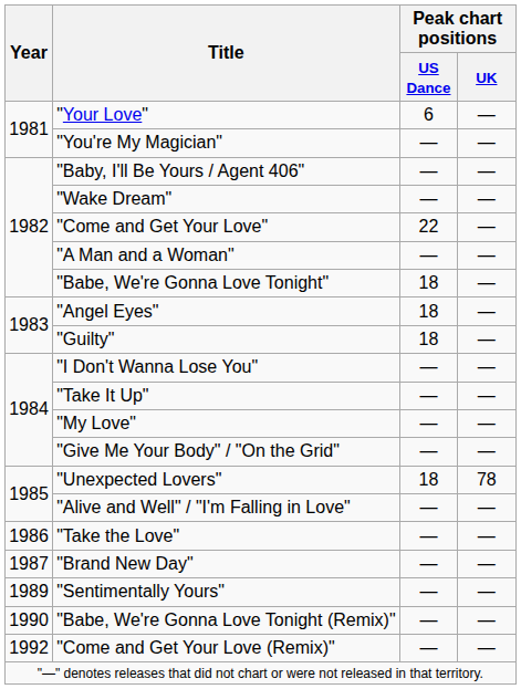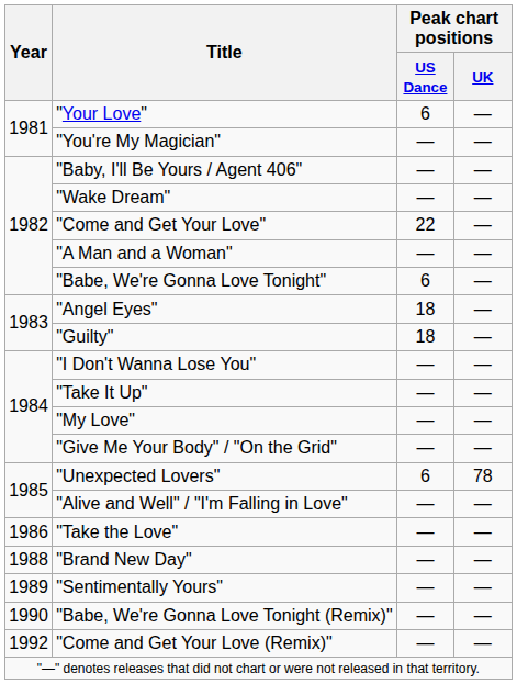"Babe, We're Gonna Love Tonight" | Peak chart positions / US Dance: 18 -> 6
"Unexpected Lovers" | Peak chart positions / US Dance: 18 -> 6
"Brand New Day" | Year: 1987 -> 1988
